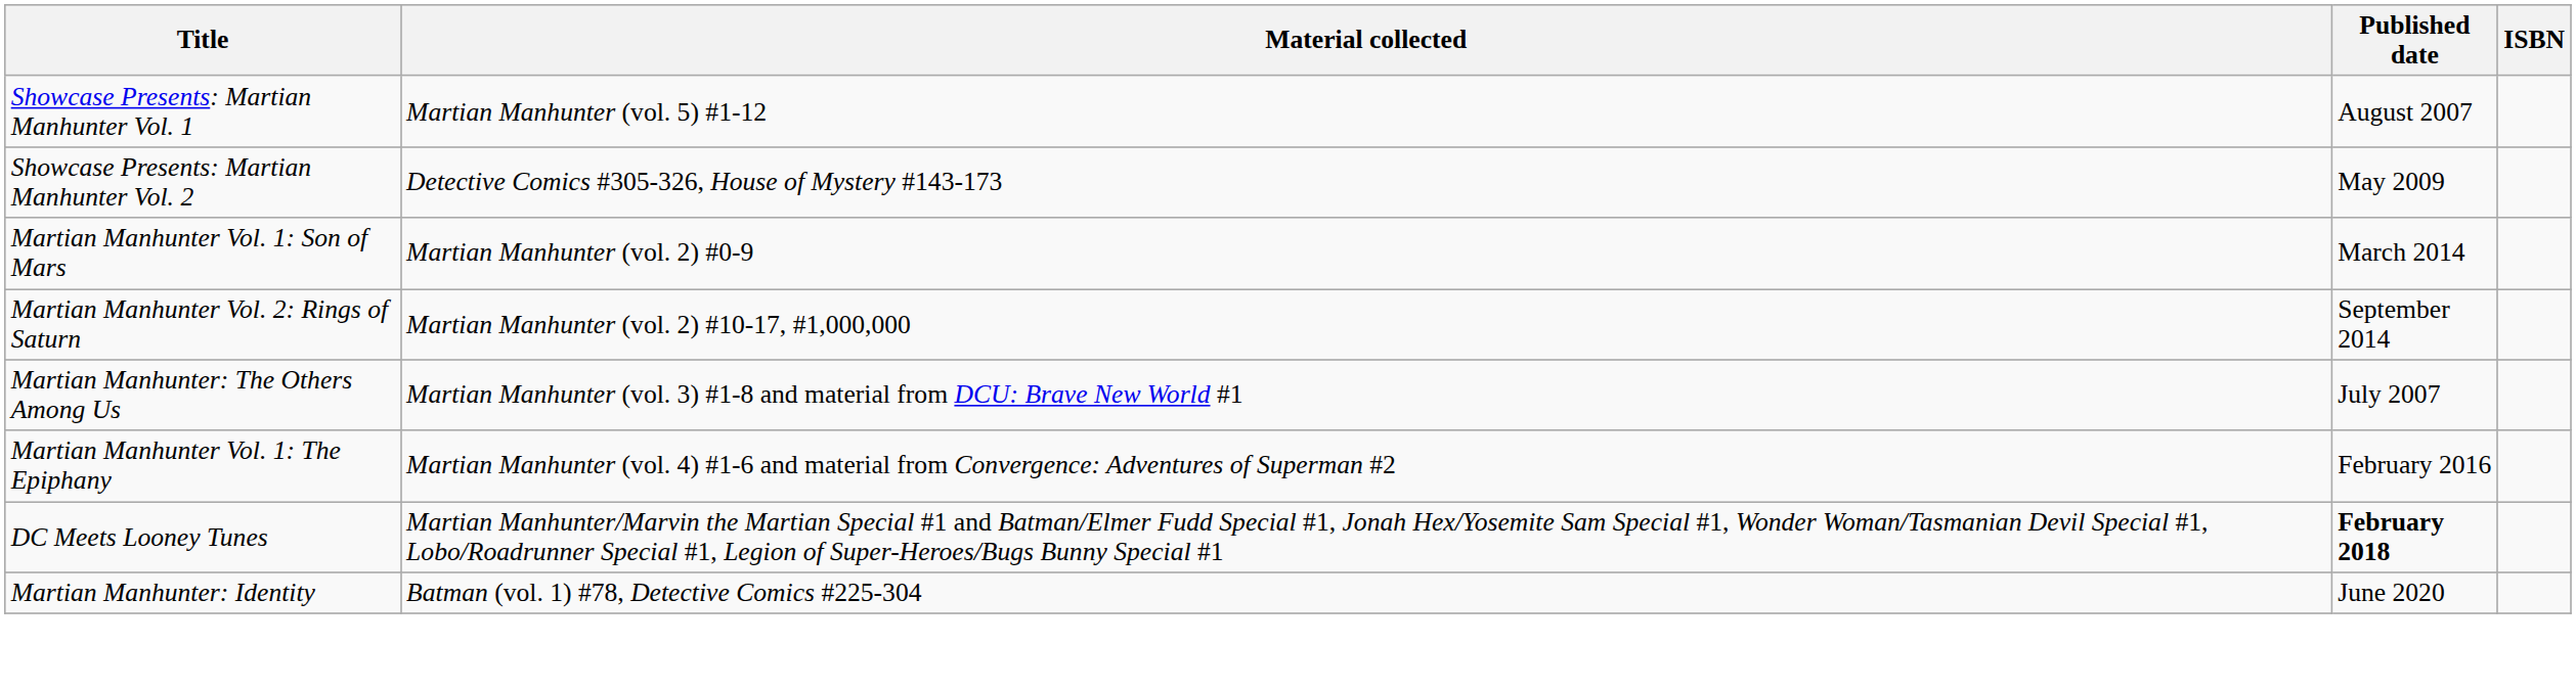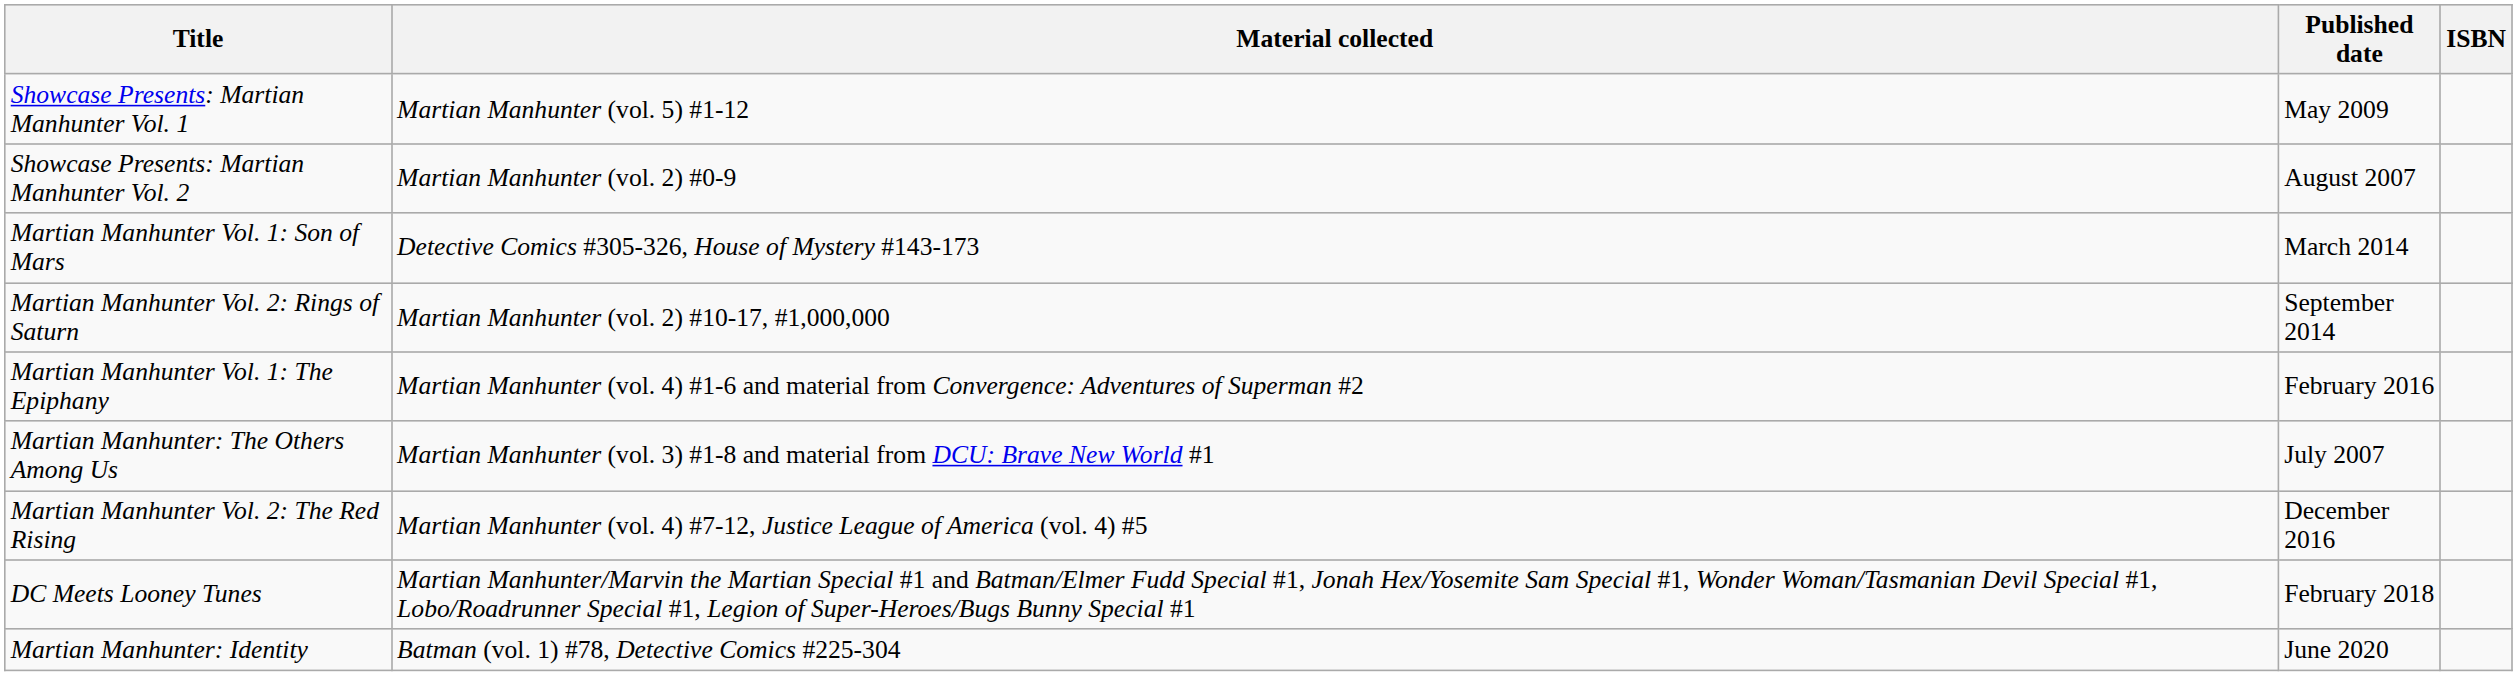Showcase Presents: Martian Manhunter Vol. 1 | Published date: August 2007 -> May 2009
Showcase Presents: Martian Manhunter Vol. 2 | Material collected: Detective Comics #305-326, House of Mystery #143-173 -> Martian Manhunter (vol. 2) #0-9
Showcase Presents: Martian Manhunter Vol. 2 | Published date: May 2009 -> August 2007
Martian Manhunter Vol. 1: Son of Mars | Material collected: Martian Manhunter (vol. 2) #0-9 -> Detective Comics #305-326, House of Mystery #143-173
rows swapped: Martian Manhunter: The Others Among Us <-> Martian Manhunter Vol. 1: The Epiphany
+ row: Martian Manhunter Vol. 2: The Red Rising | Martian Manhunter (vol. 4) #7-12, Justice League of America (vol. 4) #5 | December 2016
DC Meets Looney Tunes | Published date: bold -> normal
